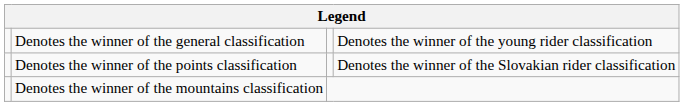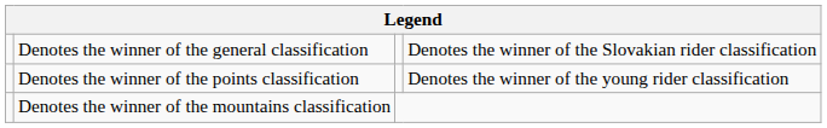Denotes the winner of the general classification | column 4: Denotes the winner of the young rider classification -> Denotes the winner of the Slovakian rider classification
Denotes the winner of the points classification | column 4: Denotes the winner of the Slovakian rider classification -> Denotes the winner of the young rider classification
